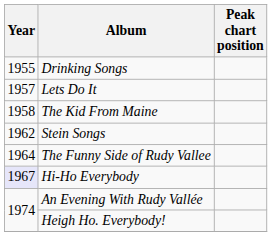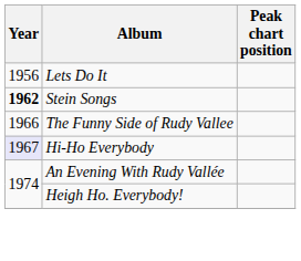- row: 1955 | Drinking Songs
Lets Do It | Year: 1957 -> 1956
- row: 1958 | The Kid From Maine
Stein Songs | Year: normal -> bold
The Funny Side of Rudy Vallee | Year: 1964 -> 1966
